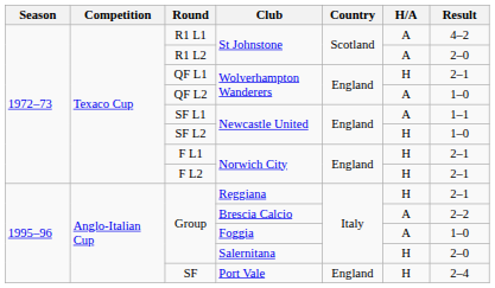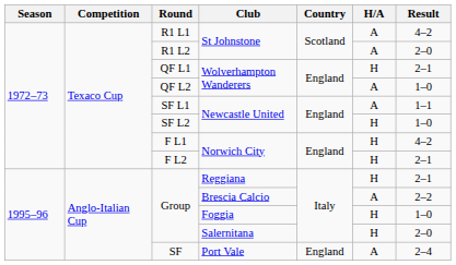F L1 | Result: 2–1 -> 4–2
Group / Foggia | H/A: A -> H
SF | H/A: H -> A
